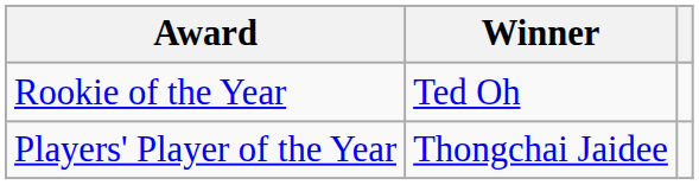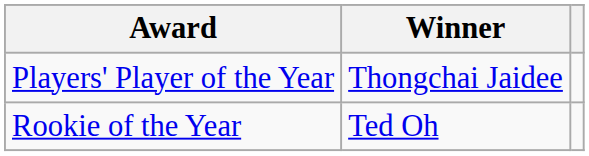rows swapped: Players' Player of the Year <-> Rookie of the Year
